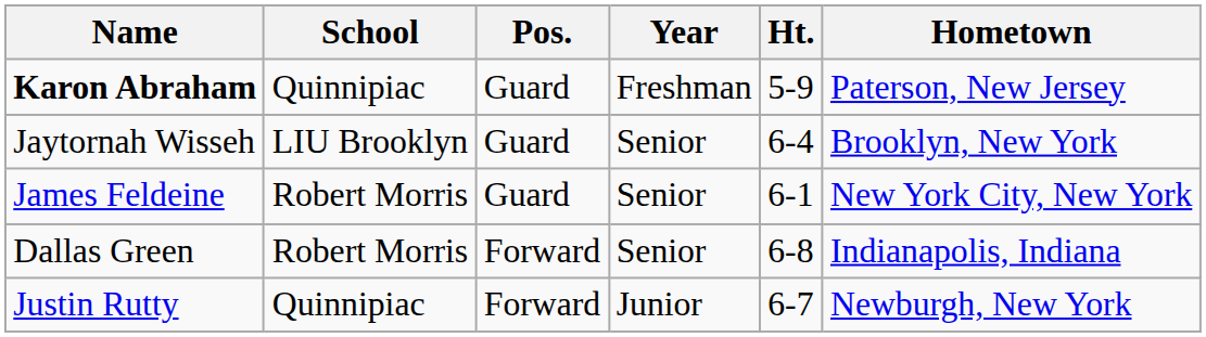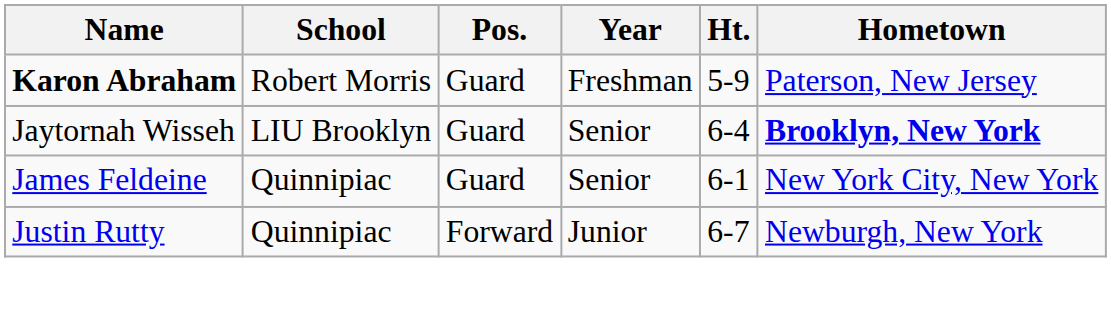Karon Abraham | School: Quinnipiac -> Robert Morris
Jaytornah Wisseh | Hometown: normal -> bold
James Feldeine | School: Robert Morris -> Quinnipiac
- row: Dallas Green | Robert Morris | Forward | Senior | 6-8 | Indianapolis, Indiana
